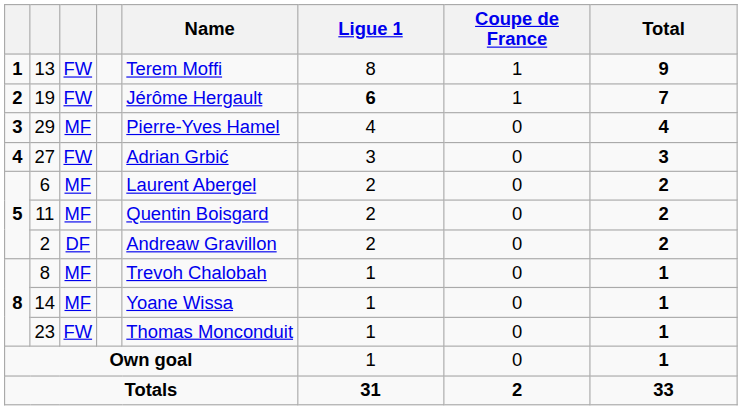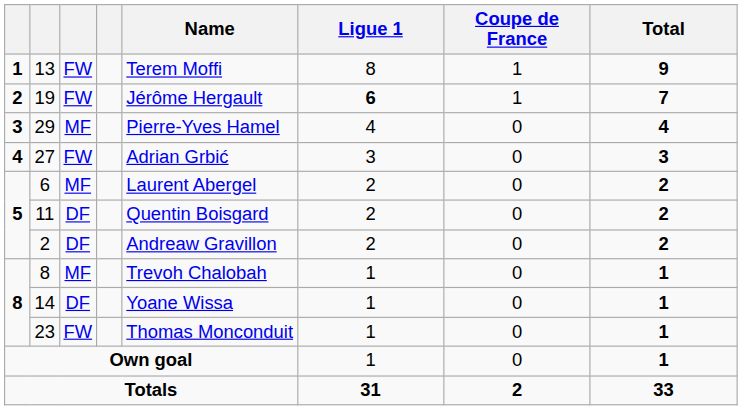11 | column 3: MF -> DF
14 | column 3: MF -> DF
